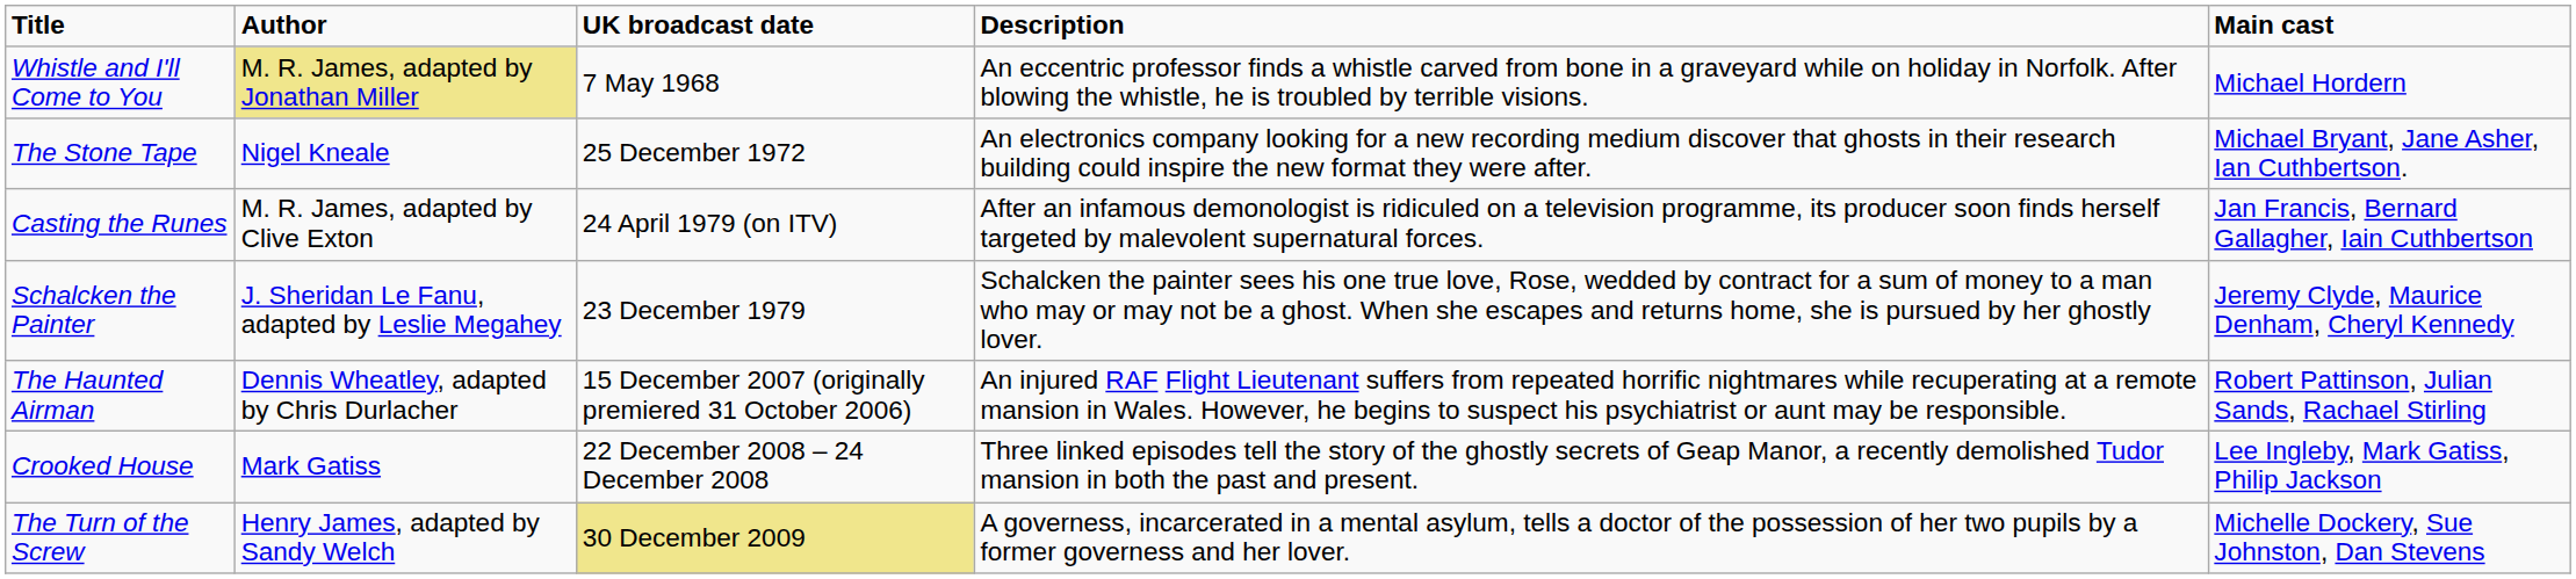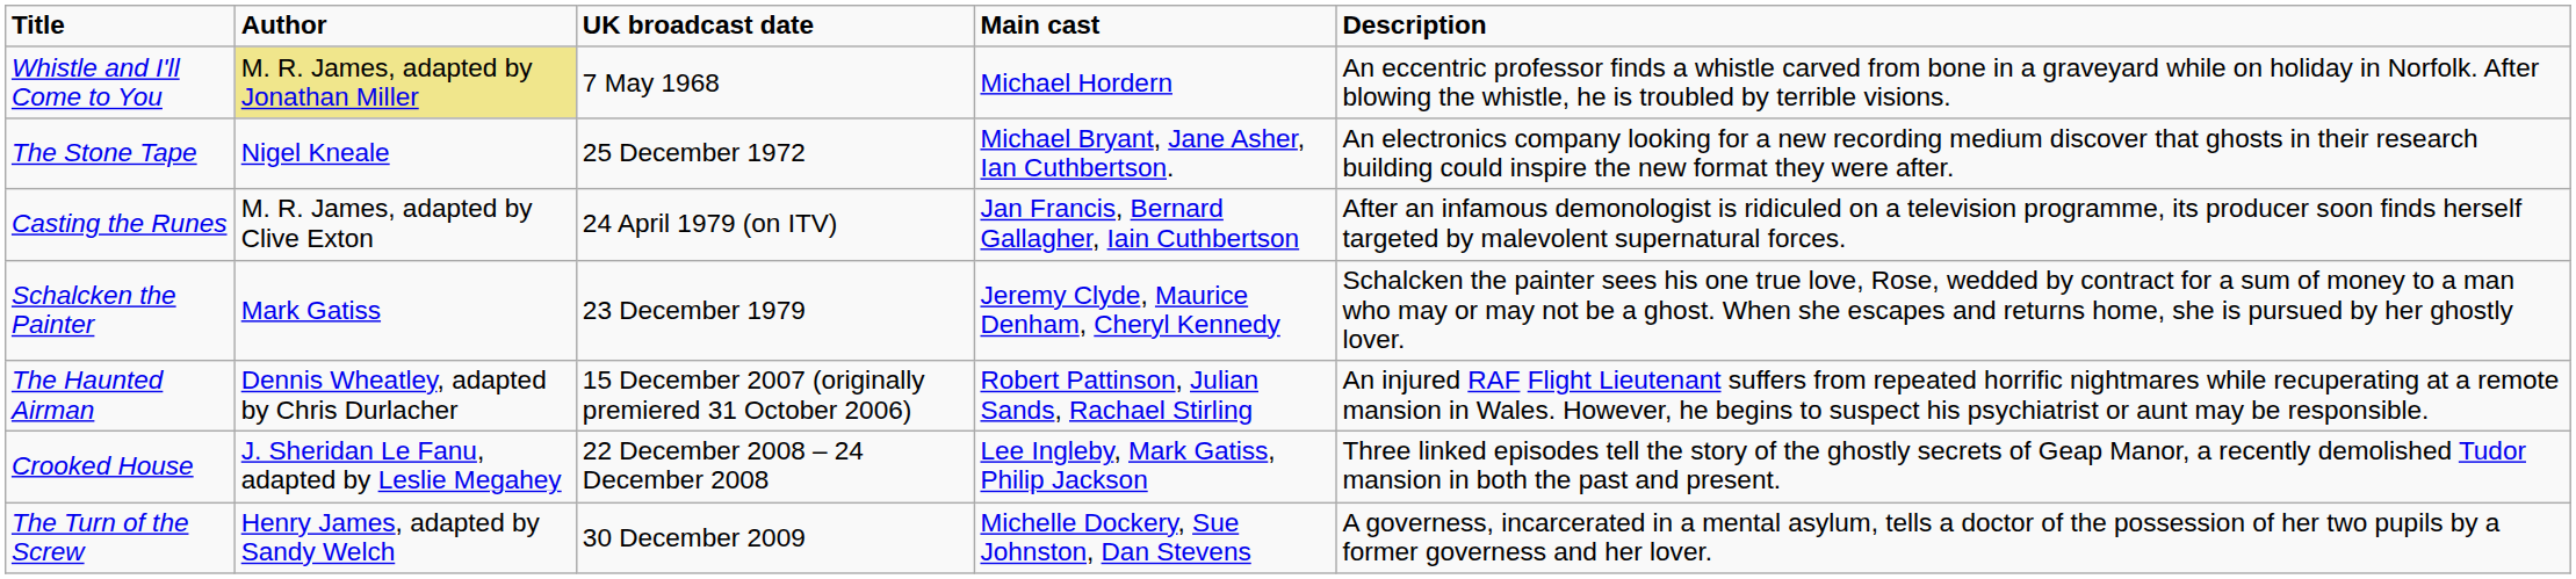columns swapped: Description <-> Main cast
Schalcken the Painter | Author: J. Sheridan Le Fanu, adapted by Leslie Megahey -> Mark Gatiss
Crooked House | Author: Mark Gatiss -> J. Sheridan Le Fanu, adapted by Leslie Megahey
The Turn of the Screw | UK broadcast date: khaki background -> no background
